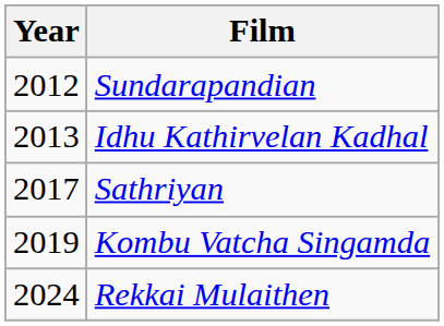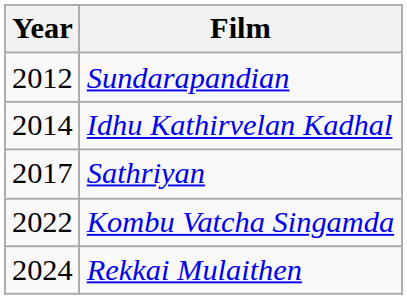Idhu Kathirvelan Kadhal | Year: 2013 -> 2014
Kombu Vatcha Singamda | Year: 2019 -> 2022
